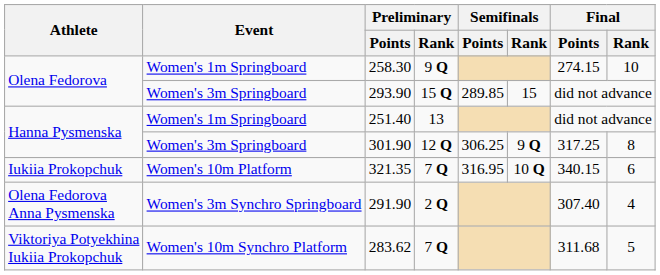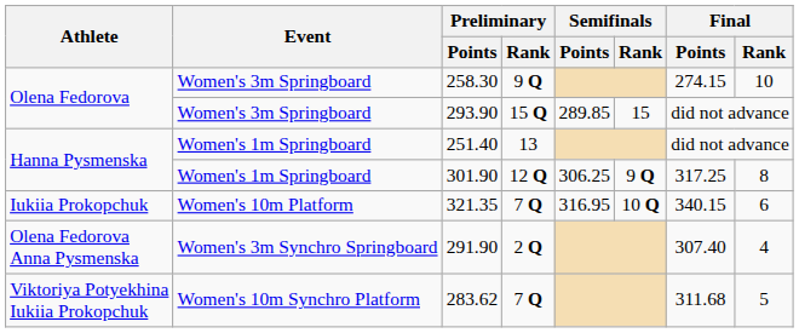258.30 | Event: Women's 1m Springboard -> Women's 3m Springboard
301.90 | Event: Women's 3m Springboard -> Women's 1m Springboard
